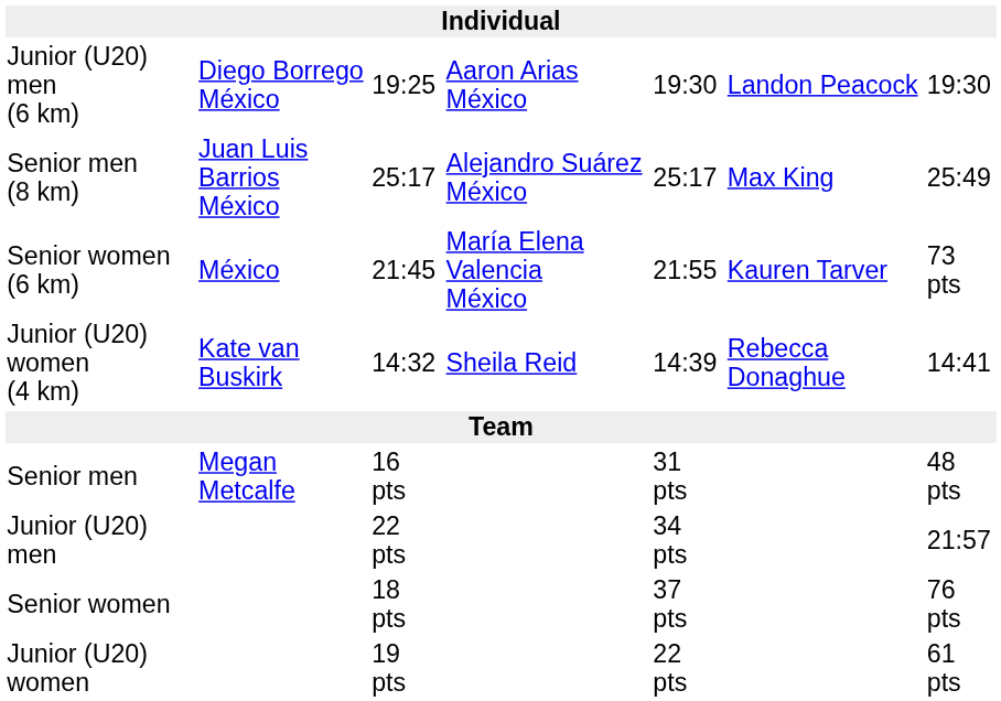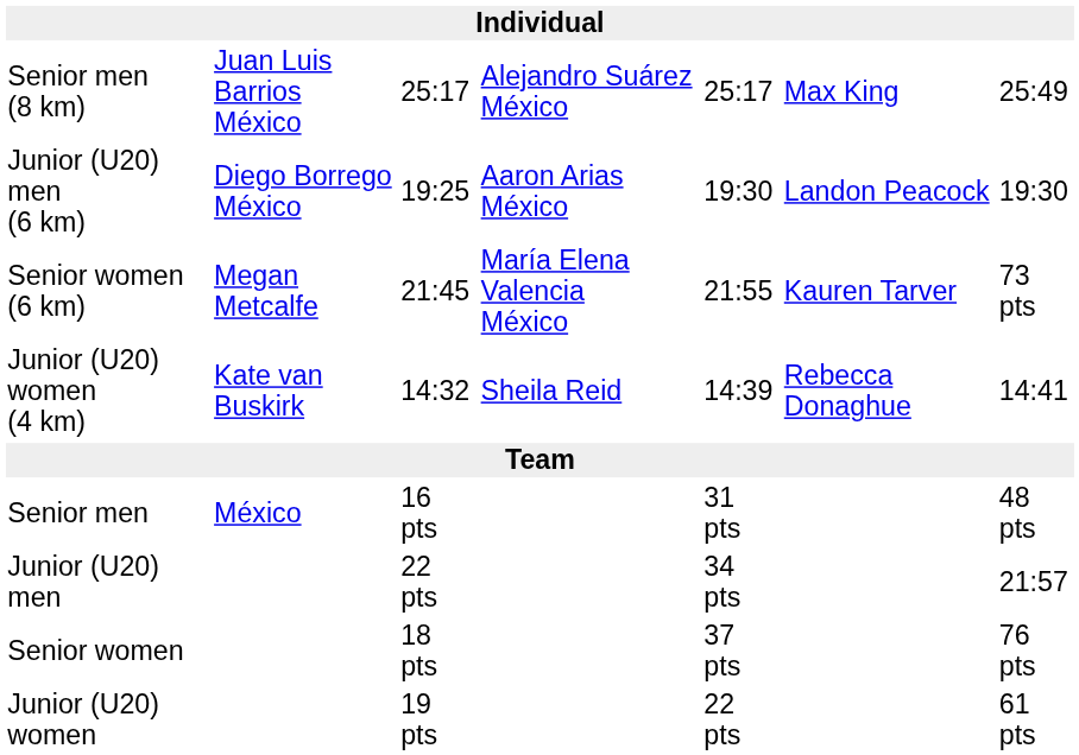rows swapped: Senior men (8 km) <-> Junior (U20) men (6 km)
Senior women (6 km) | column 2: México -> Megan Metcalfe
Senior men | column 2: Megan Metcalfe -> México
